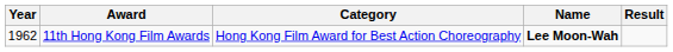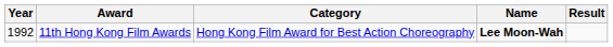11th Hong Kong Film Awards | Year: 1962 -> 1992
